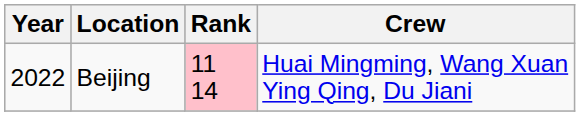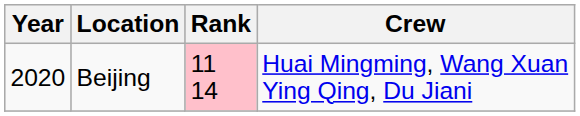Beijing | Year: 2022 -> 2020
